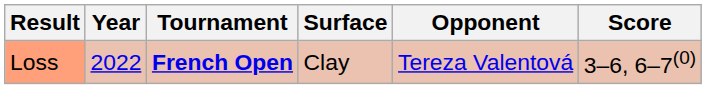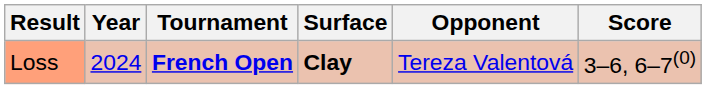Loss | Year: 2022 -> 2024
Loss | Surface: normal -> bold
